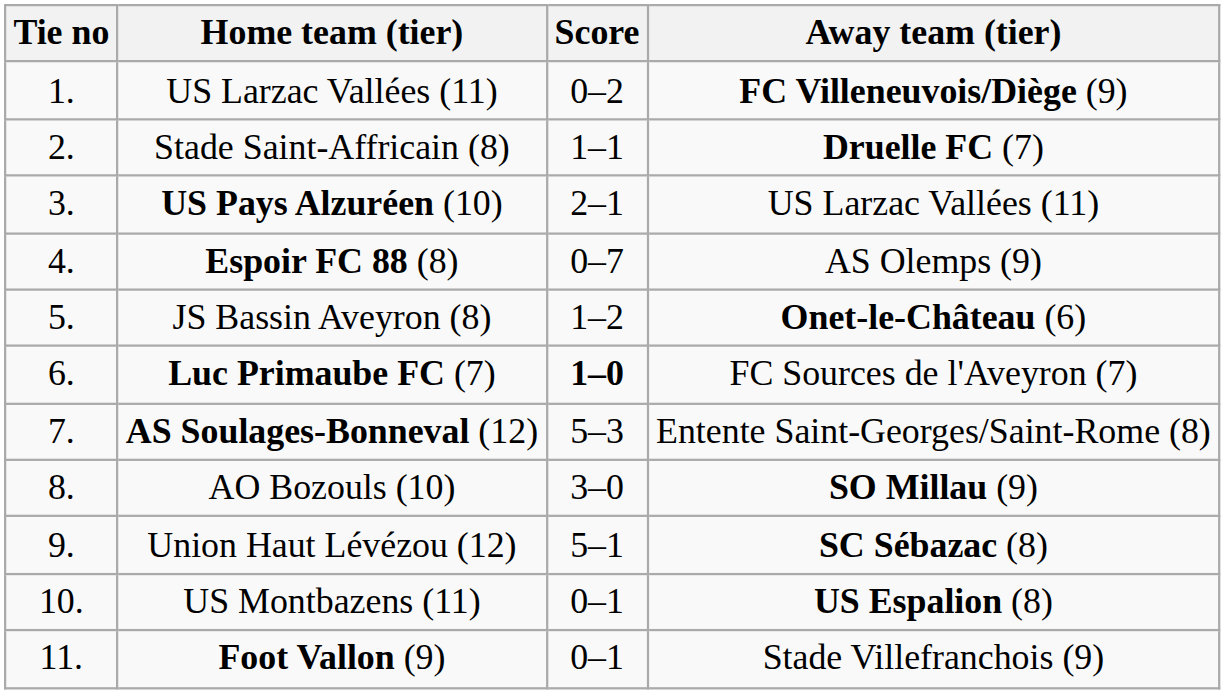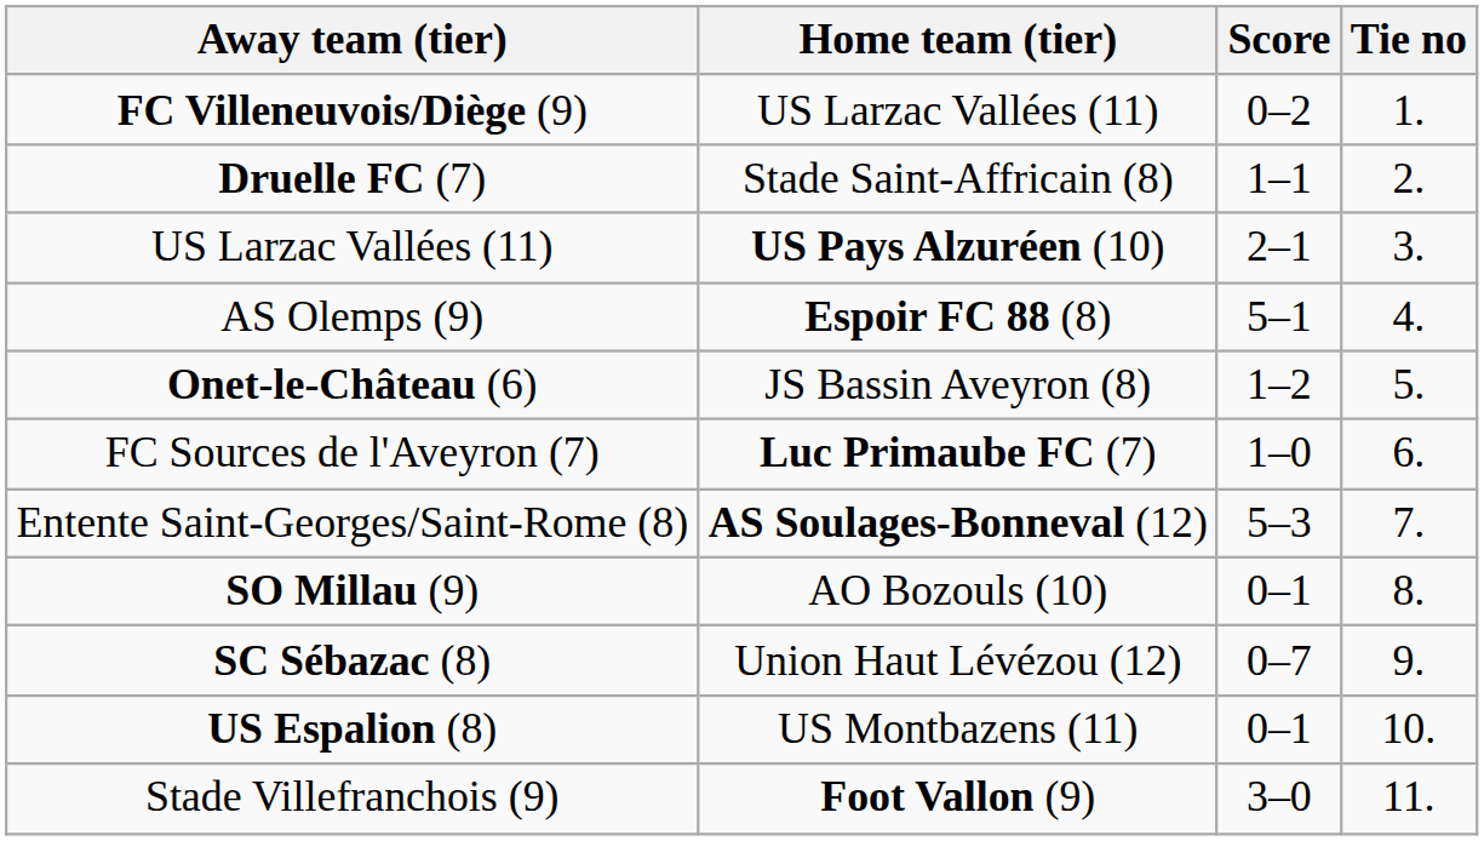columns swapped: Tie no <-> Away team (tier)
Espoir FC 88 (8) | Score: 0–7 -> 5–1
Luc Primaube FC (7) | Score: bold -> normal
AO Bozouls (10) | Score: 3–0 -> 0–1
Union Haut Lévézou (12) | Score: 5–1 -> 0–7
Foot Vallon (9) | Score: 0–1 -> 3–0
